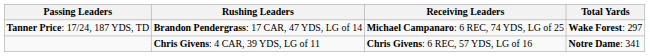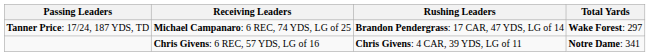columns swapped: Rushing Leaders <-> Receiving Leaders
